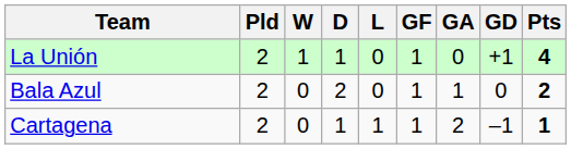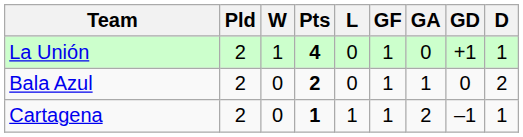columns swapped: D <-> Pts
